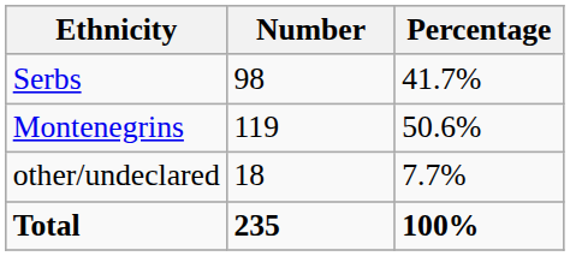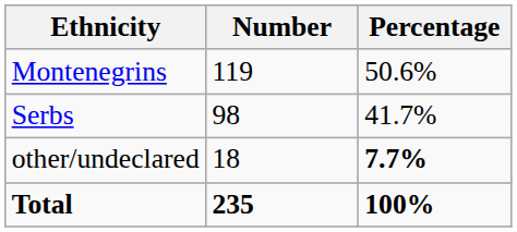rows swapped: Montenegrins <-> Serbs
other/undeclared | Percentage: normal -> bold
